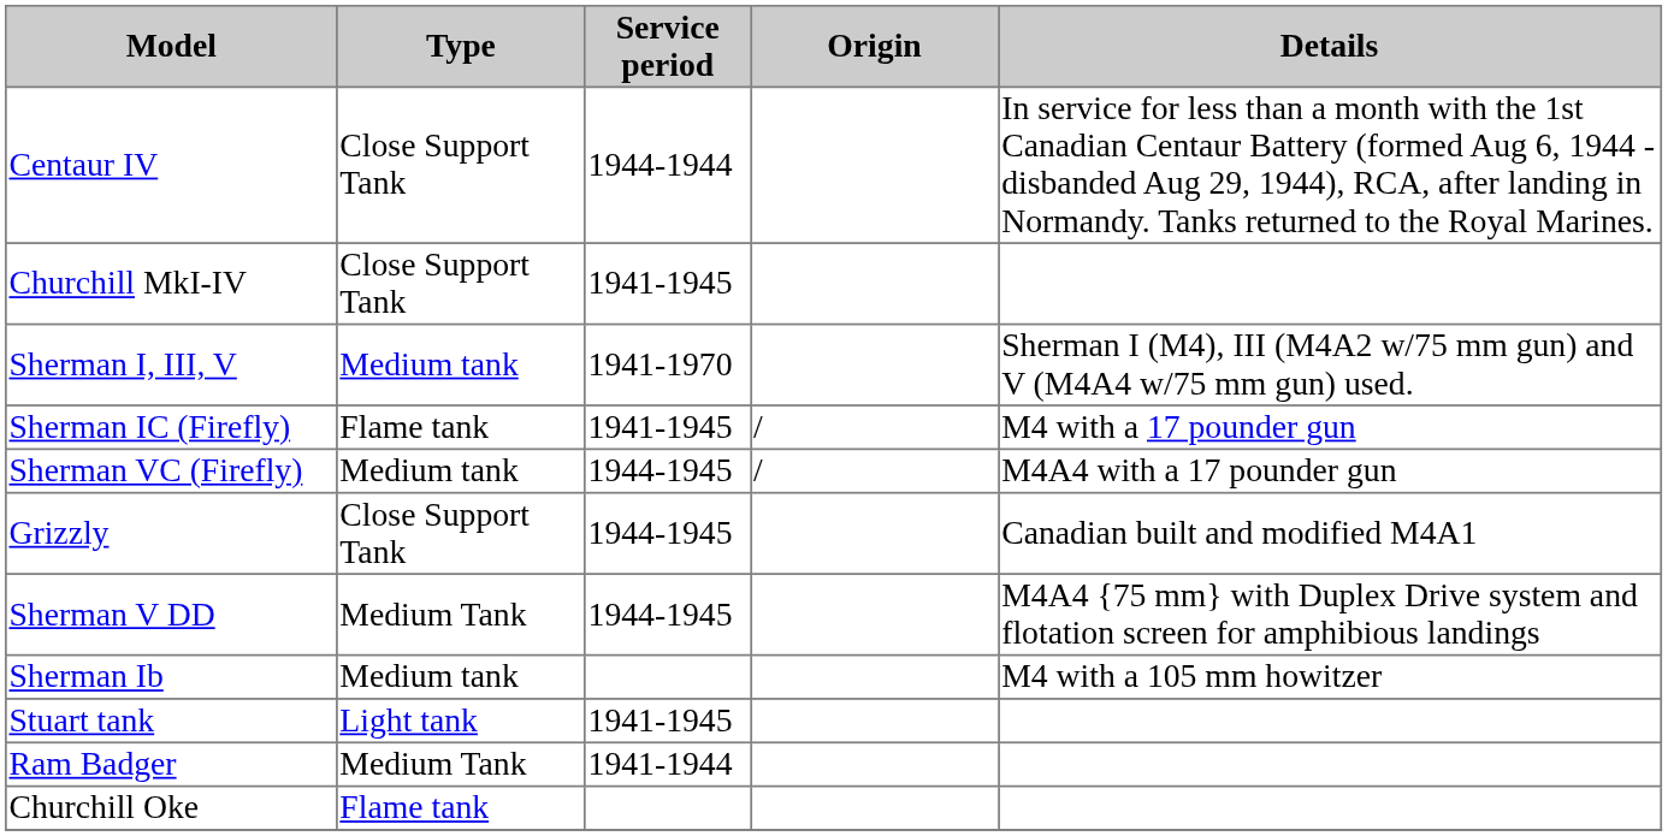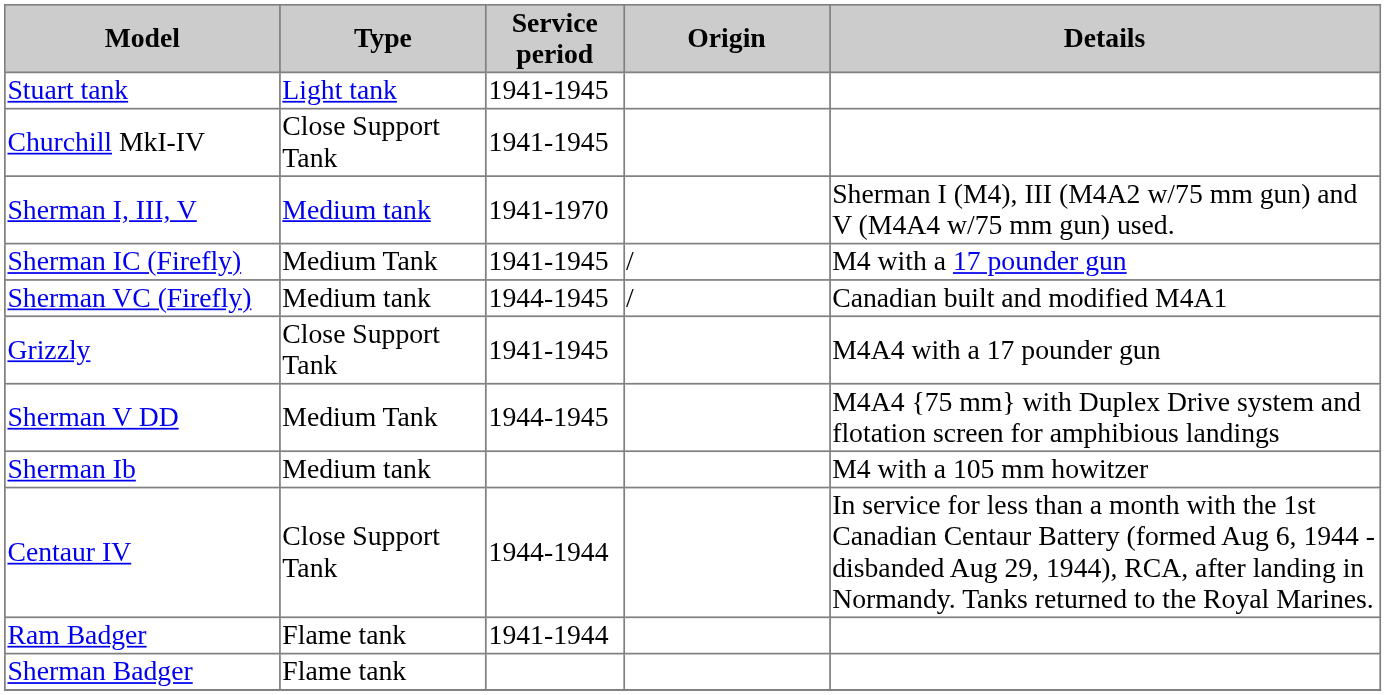rows swapped: Stuart tank <-> Centaur IV
Sherman IC (Firefly) | Type: Flame tank -> Medium Tank
Sherman VC (Firefly) | Details: M4A4 with a 17 pounder gun -> Canadian built and modified M4A1
Grizzly | Service period: 1944-1945 -> 1941-1945
Grizzly | Details: Canadian built and modified M4A1 -> M4A4 with a 17 pounder gun
Ram Badger | Type: Medium Tank -> Flame tank
- row: Churchill Oke | Flame tank
+ row: Sherman Badger | Flame tank
